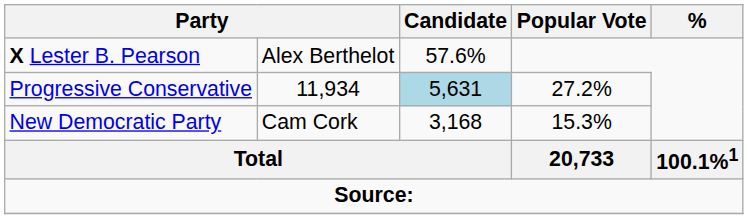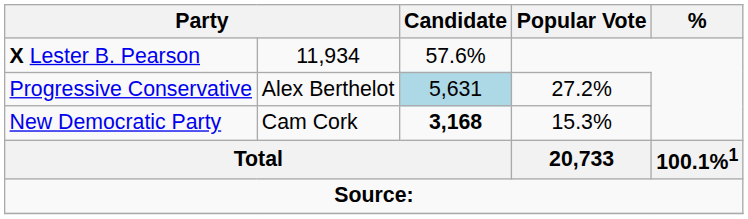X Lester B. Pearson | column 2: Alex Berthelot -> 11,934
Progressive Conservative | column 2: 11,934 -> Alex Berthelot
New Democratic Party | Candidate: normal -> bold
